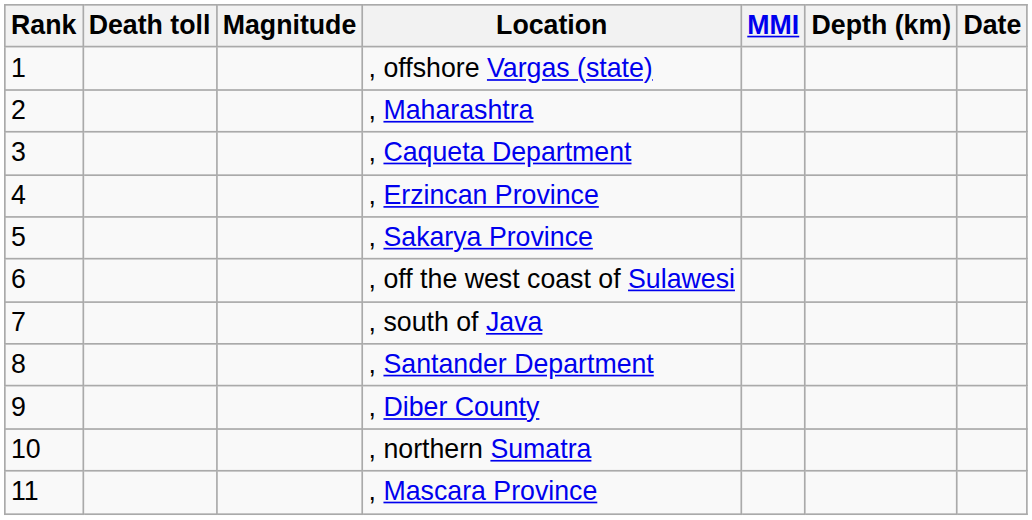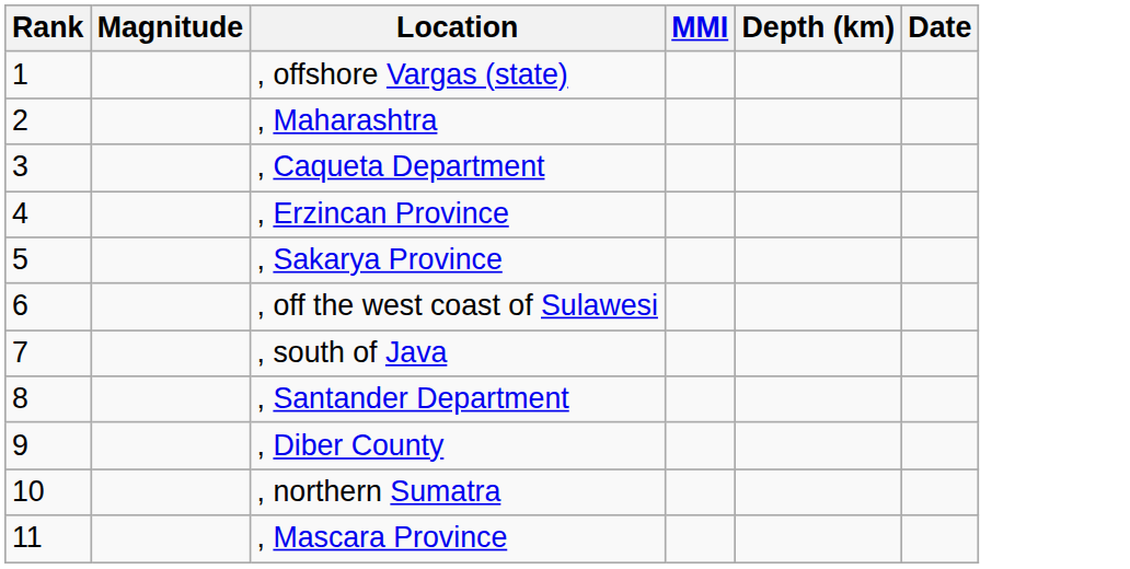- column: Death toll
